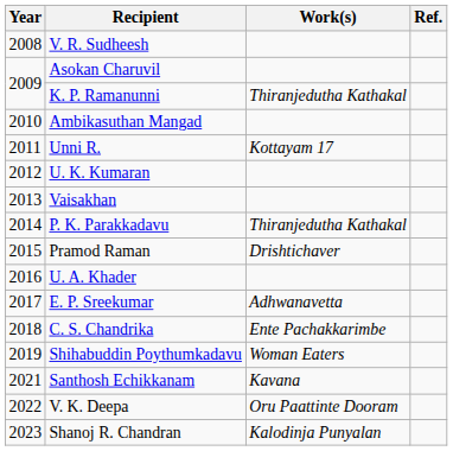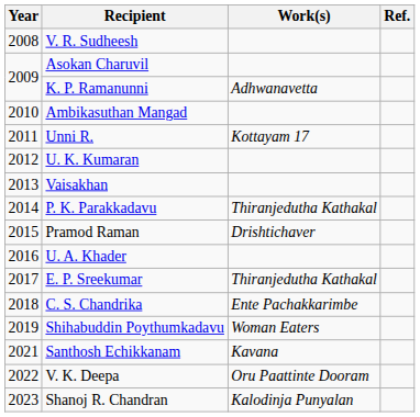K. P. Ramanunni | Work(s): Thiranjedutha Kathakal -> Adhwanavetta
E. P. Sreekumar | Work(s): Adhwanavetta -> Thiranjedutha Kathakal
